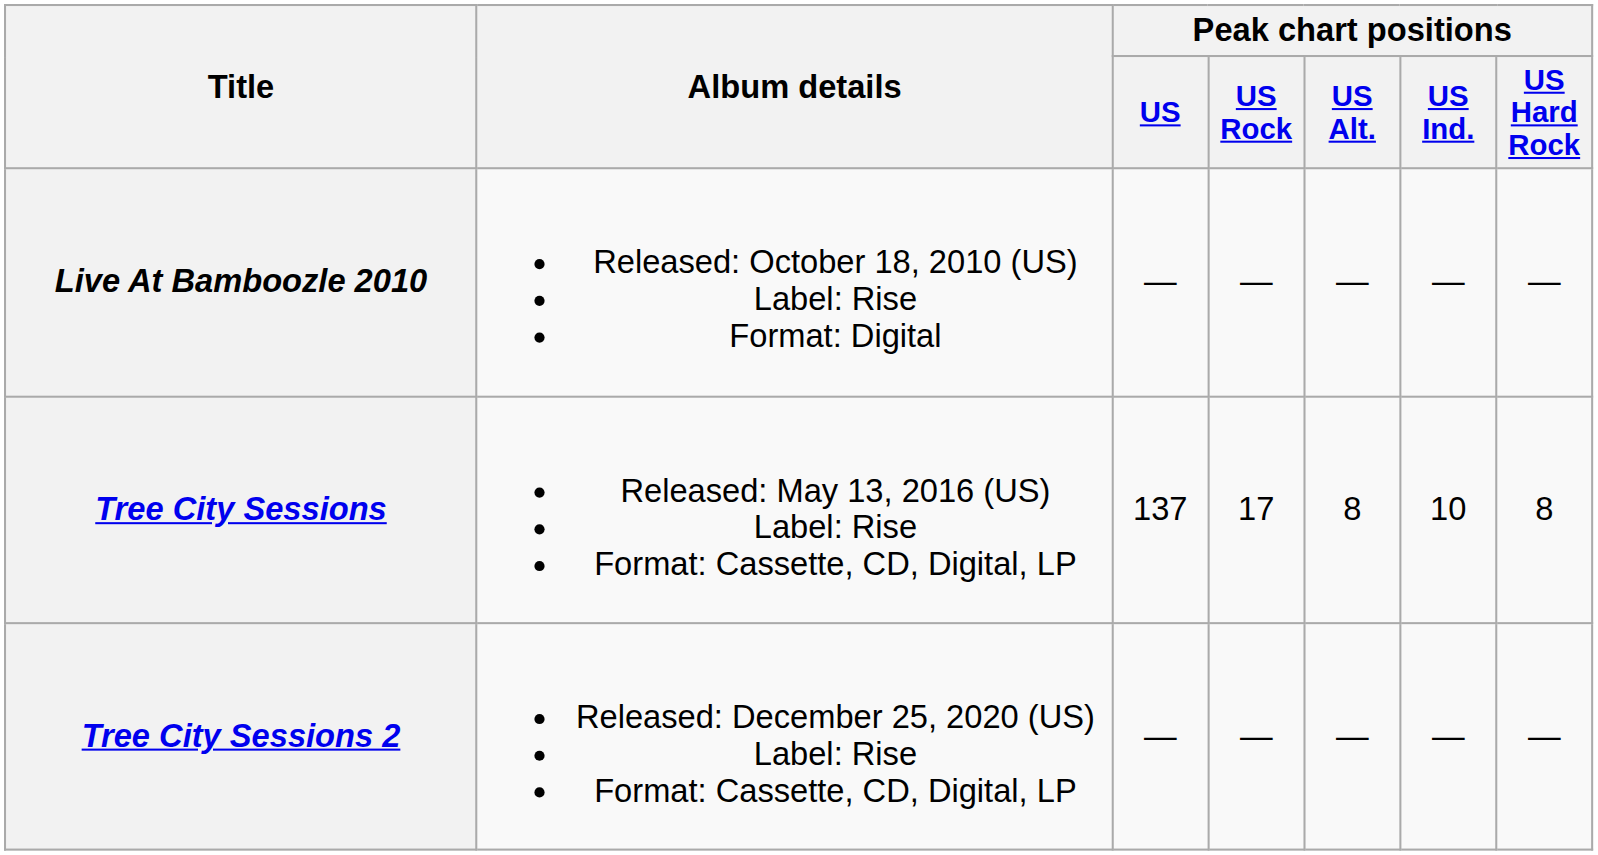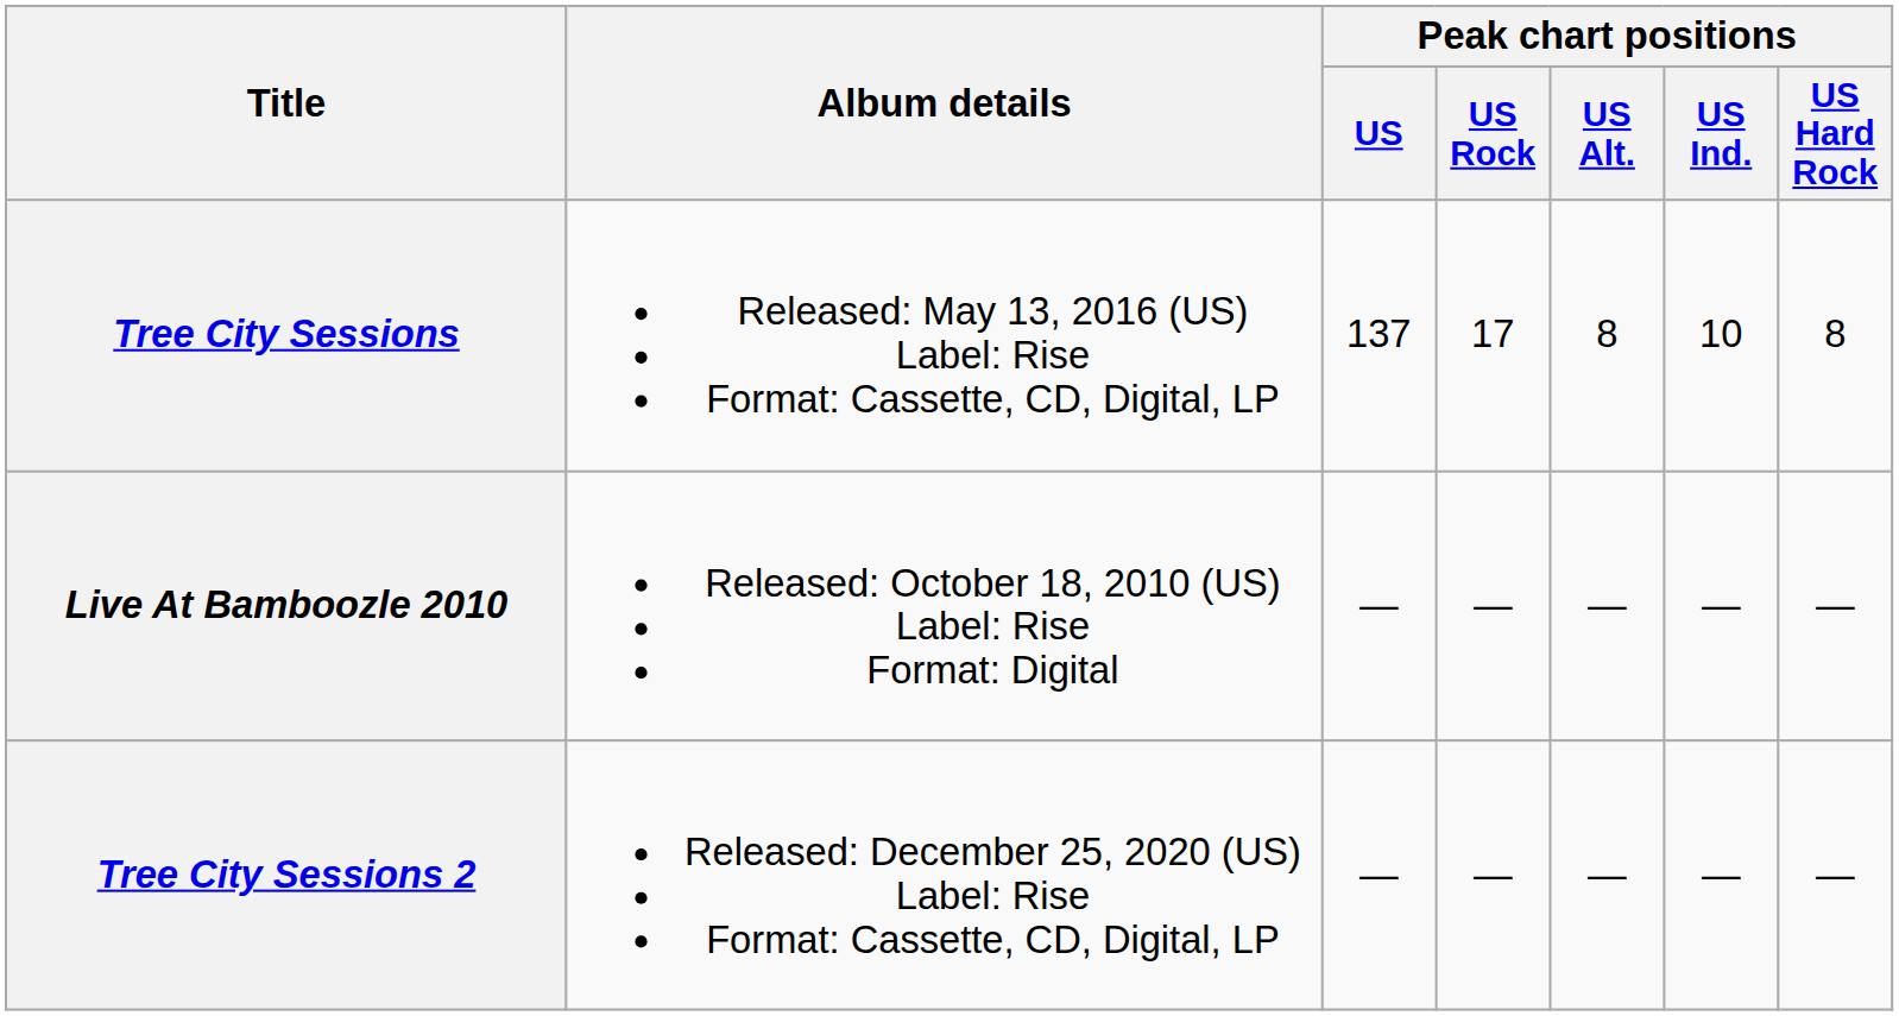rows swapped: Live At Bamboozle 2010 <-> Tree City Sessions
